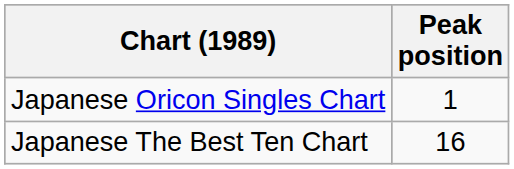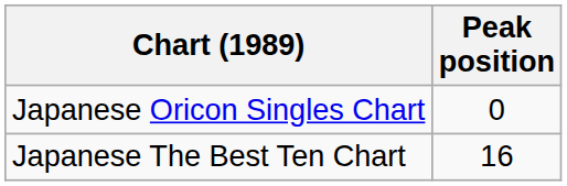Japanese Oricon Singles Chart | Peak position: 1 -> 0
